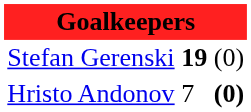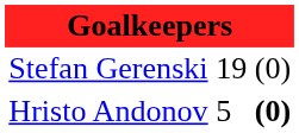Stefan Gerenski | column 2: bold -> normal
Hristo Andonov | column 2: 7 -> 5
